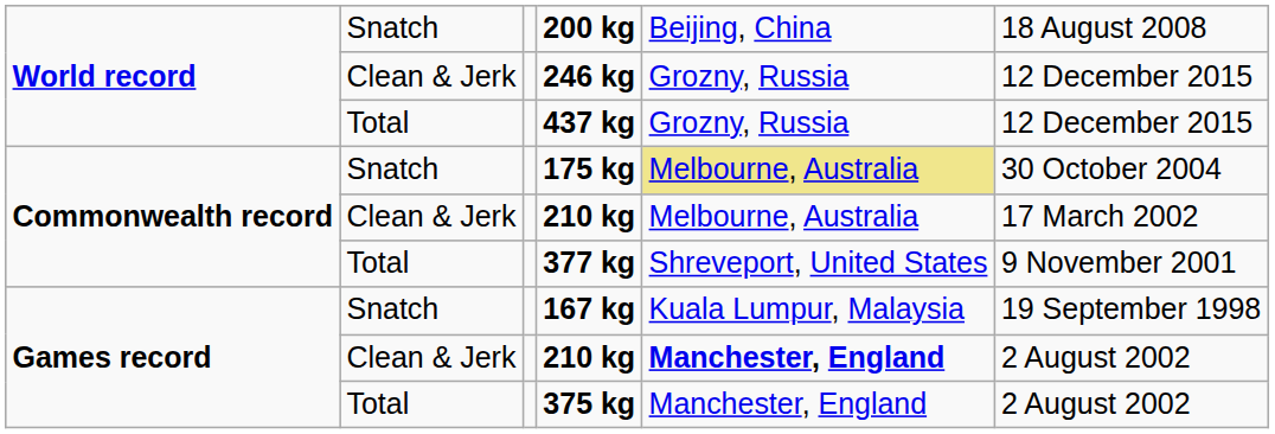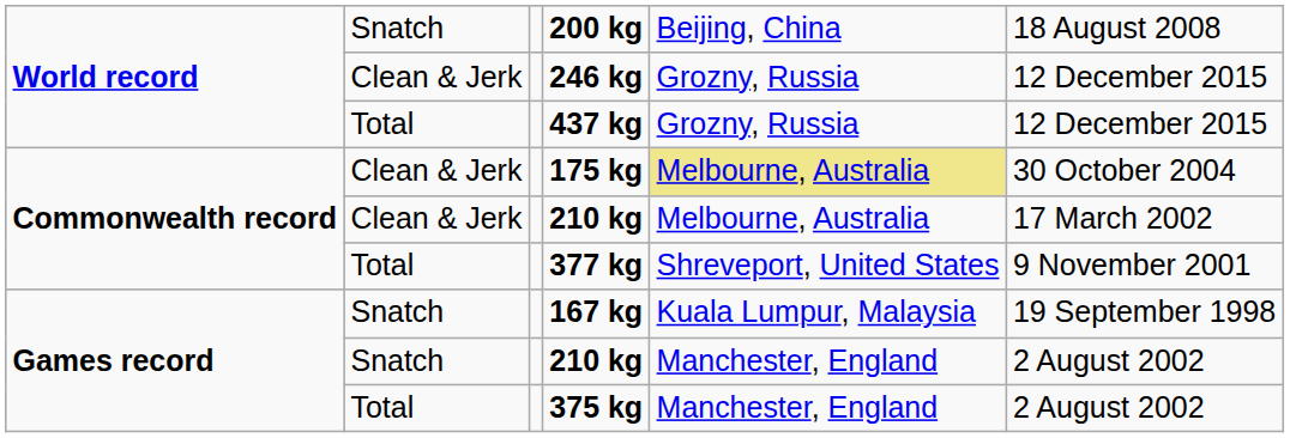175 kg | column 2: Snatch -> Clean & Jerk
Games record / 210 kg | column 2: Clean & Jerk -> Snatch
Games record / 210 kg | column 5: bold -> normal
